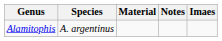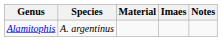columns swapped: Notes <-> Imaes
